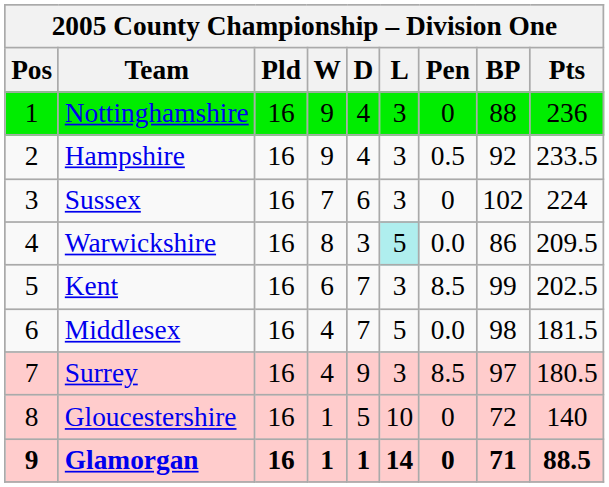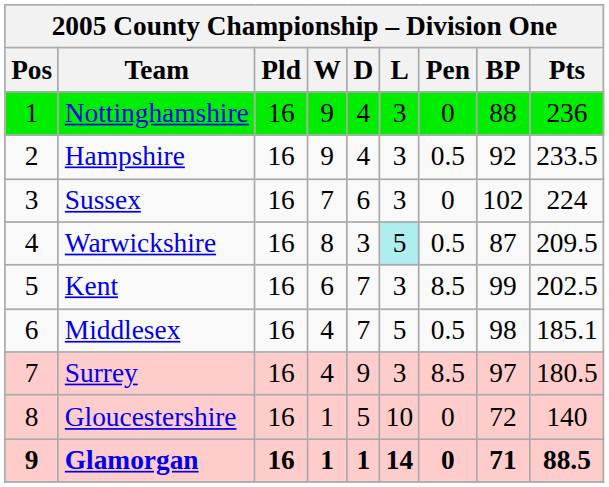Warwickshire | Pen: 0.0 -> 0.5
Warwickshire | BP: 86 -> 87
Middlesex | Pen: 0.0 -> 0.5
Middlesex | Pts: 181.5 -> 185.1
